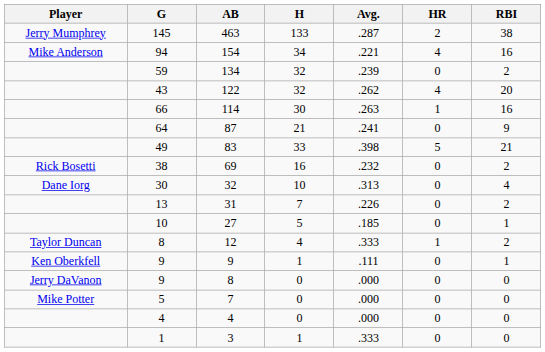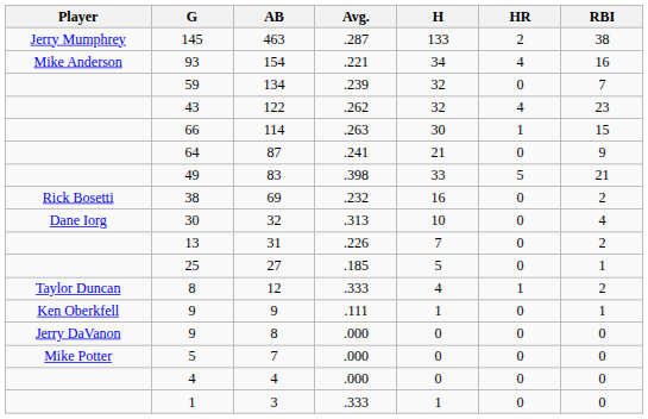columns swapped: H <-> Avg.
154 | G: 94 -> 93
134 | RBI: 2 -> 7
122 | RBI: 20 -> 23
114 | RBI: 16 -> 15
27 | G: 10 -> 25
